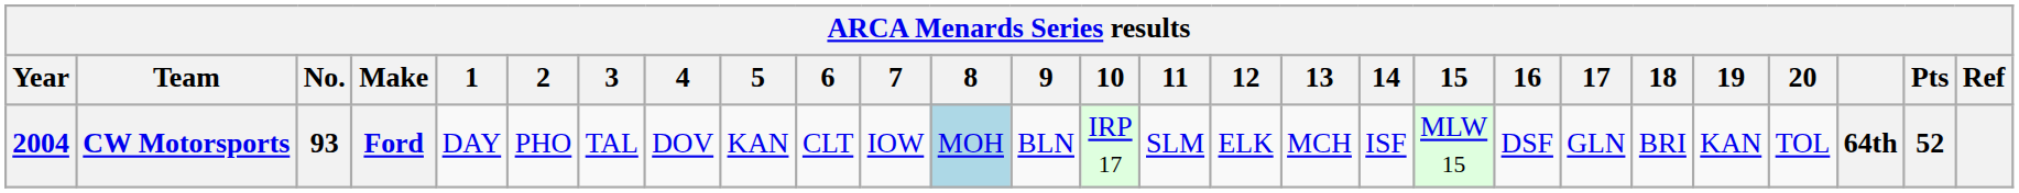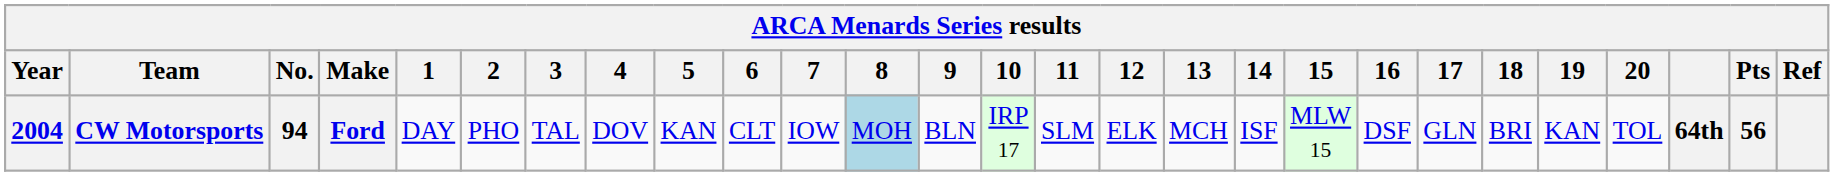CW Motorsports | No.: 93 -> 94
CW Motorsports | Pts: 52 -> 56
